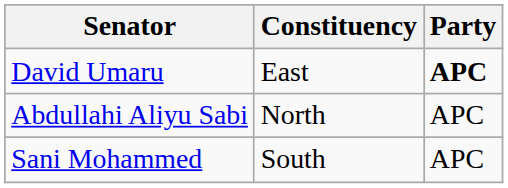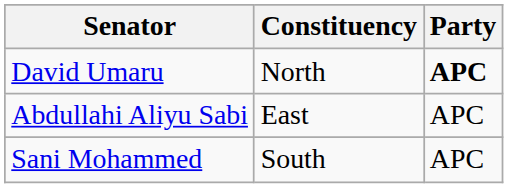David Umaru | Constituency: East -> North
Abdullahi Aliyu Sabi | Constituency: North -> East
